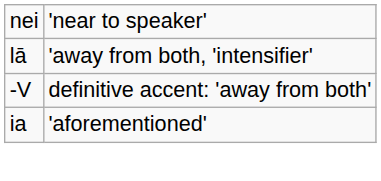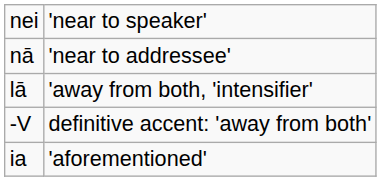+ row: nā | 'near to addressee'
